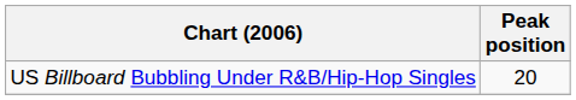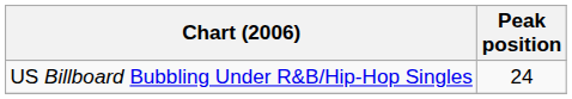US Billboard Bubbling Under R&B/Hip-Hop Singles | Peak position: 20 -> 24
